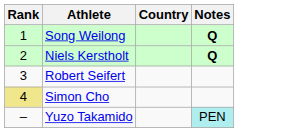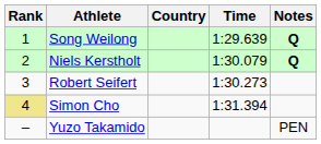+ column: Time | 1:29.639 | 1:30.079 | 1:30.273 | 1:31.394
Yuzo Takamido | Notes: paleturquoise background -> no background
